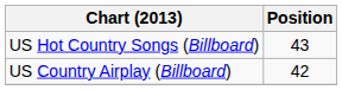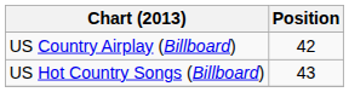rows swapped: US Country Airplay (Billboard) <-> US Hot Country Songs (Billboard)
